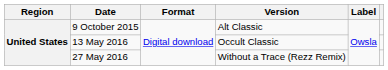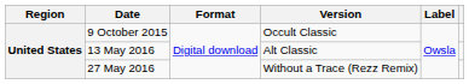9 October 2015 | Version: Alt Classic -> Occult Classic
13 May 2016 | Version: Occult Classic -> Alt Classic
